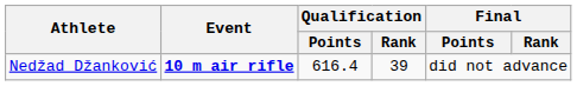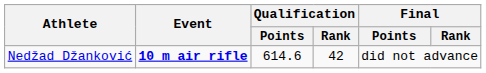Nedžad Džanković | Qualification / Points: 616.4 -> 614.6
Nedžad Džanković | Qualification / Rank: 39 -> 42
